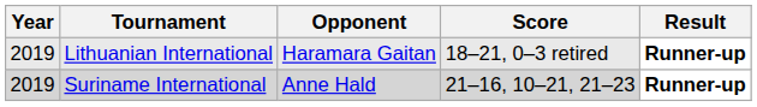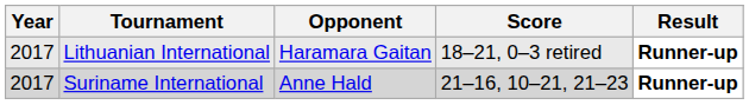Lithuanian International | Year: 2019 -> 2017
Suriname International | Year: 2019 -> 2017
